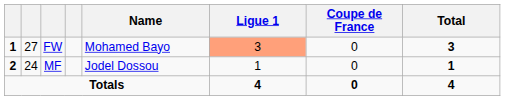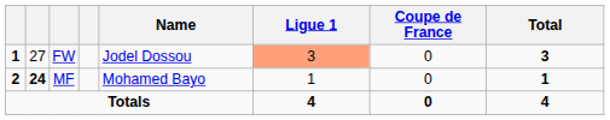FW | Name: Mohamed Bayo -> Jodel Dossou
MF | column 2: normal -> bold
MF | Name: Jodel Dossou -> Mohamed Bayo
